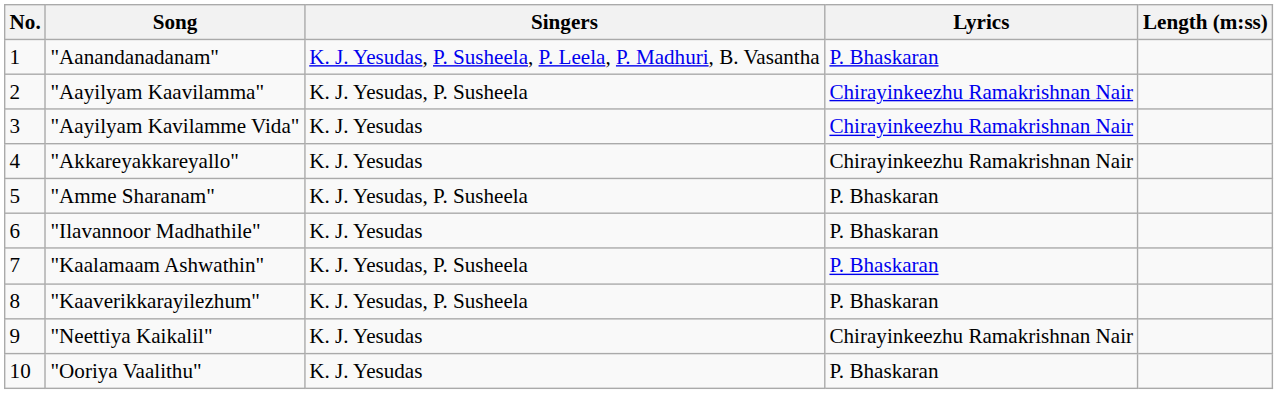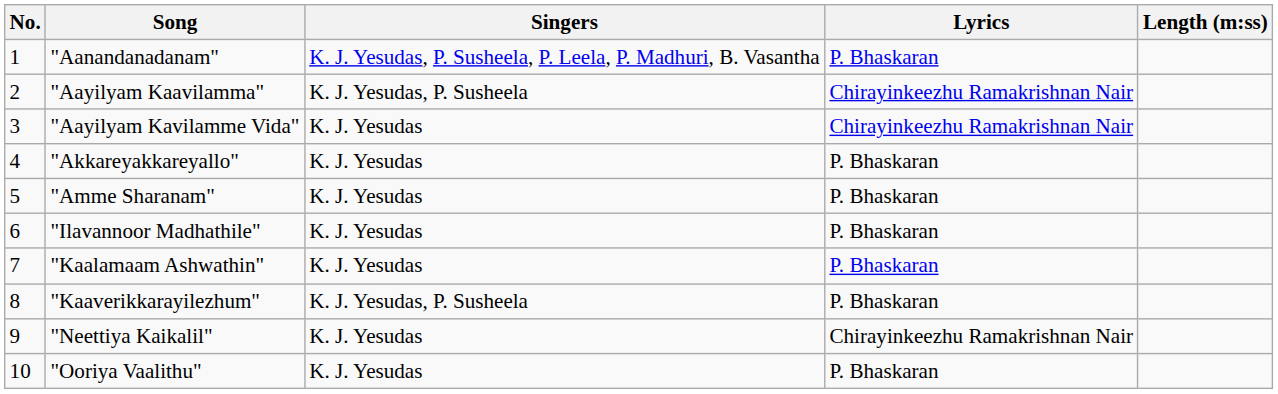"Akkareyakkareyallo" | Lyrics: Chirayinkeezhu Ramakrishnan Nair -> P. Bhaskaran
"Amme Sharanam" | Singers: K. J. Yesudas, P. Susheela -> K. J. Yesudas
"Kaalamaam Ashwathin" | Singers: K. J. Yesudas, P. Susheela -> K. J. Yesudas
